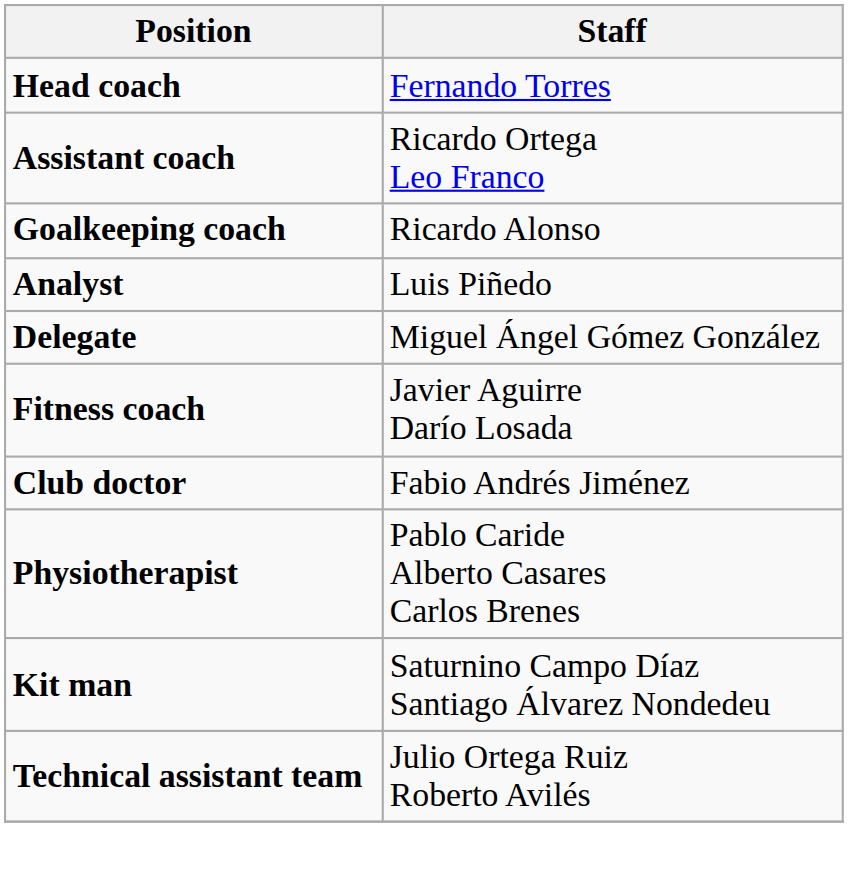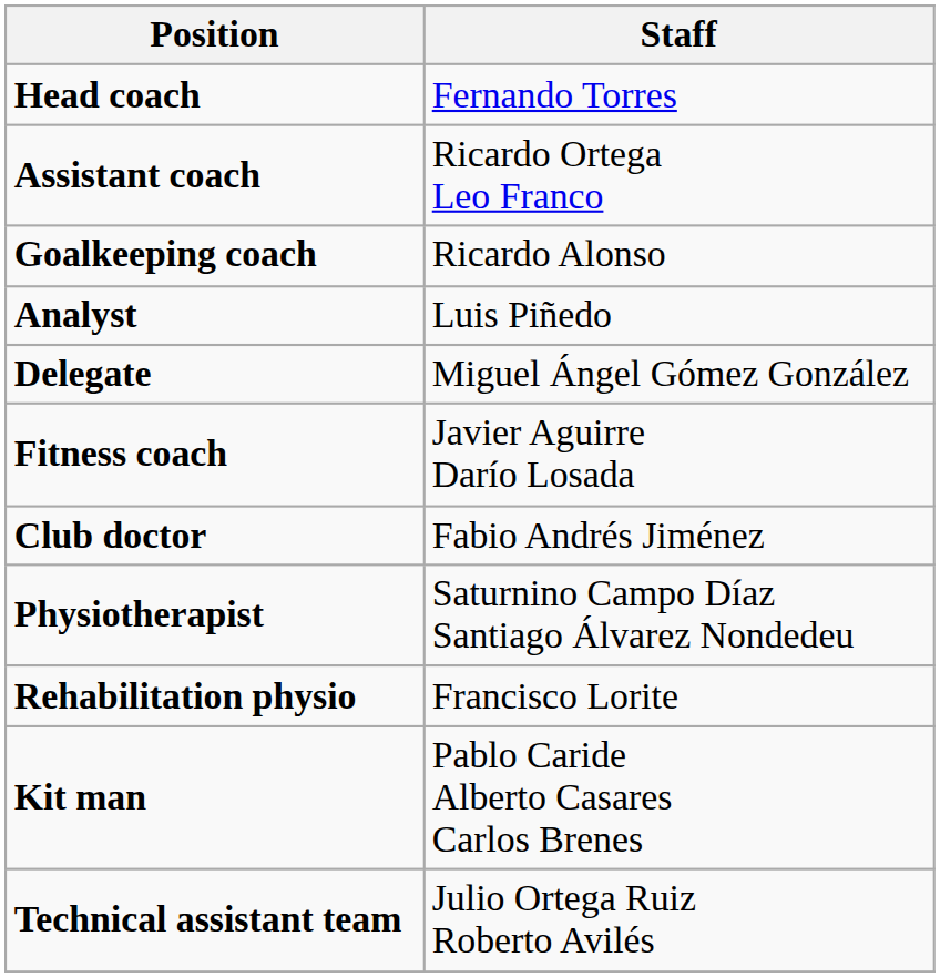Physiotherapist | Staff: Pablo Caride Alberto Casares Carlos Brenes -> Saturnino Campo Díaz Santiago Álvarez Nondedeu
+ row: Rehabilitation physio | Francisco Lorite
Kit man | Staff: Saturnino Campo Díaz Santiago Álvarez Nondedeu -> Pablo Caride Alberto Casares Carlos Brenes
